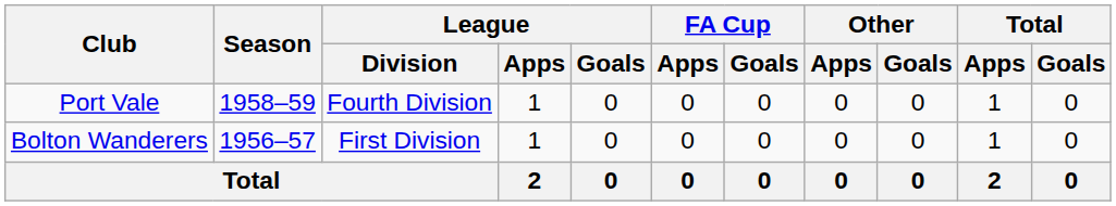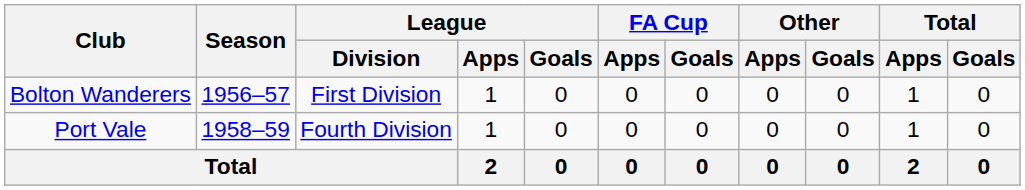rows swapped: Bolton Wanderers <-> Port Vale
